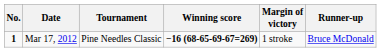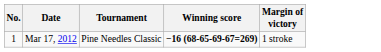- column: Runner-up | Bruce McDonald
Mar 17, 2012 | No.: bold -> normal
